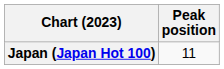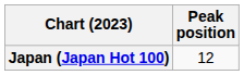Japan (Japan Hot 100) | Peak position: 11 -> 12
